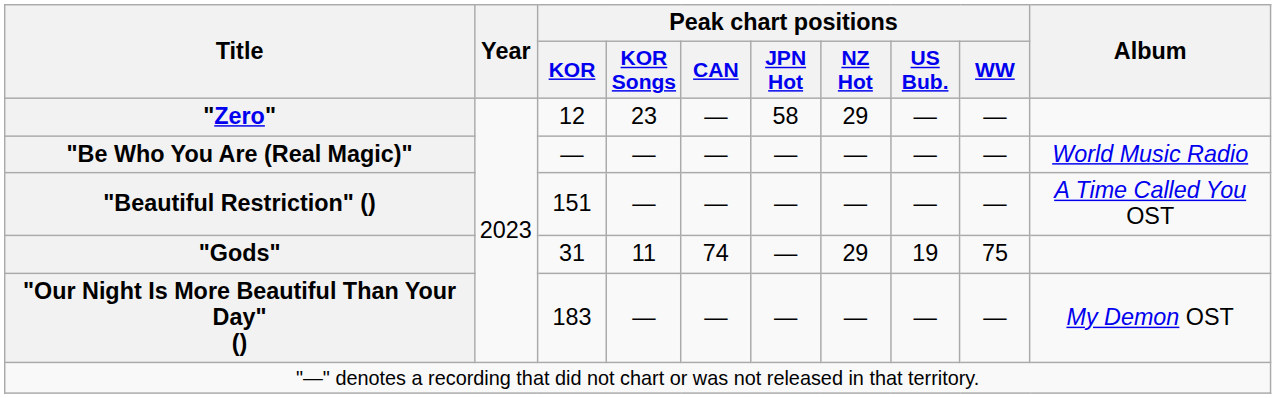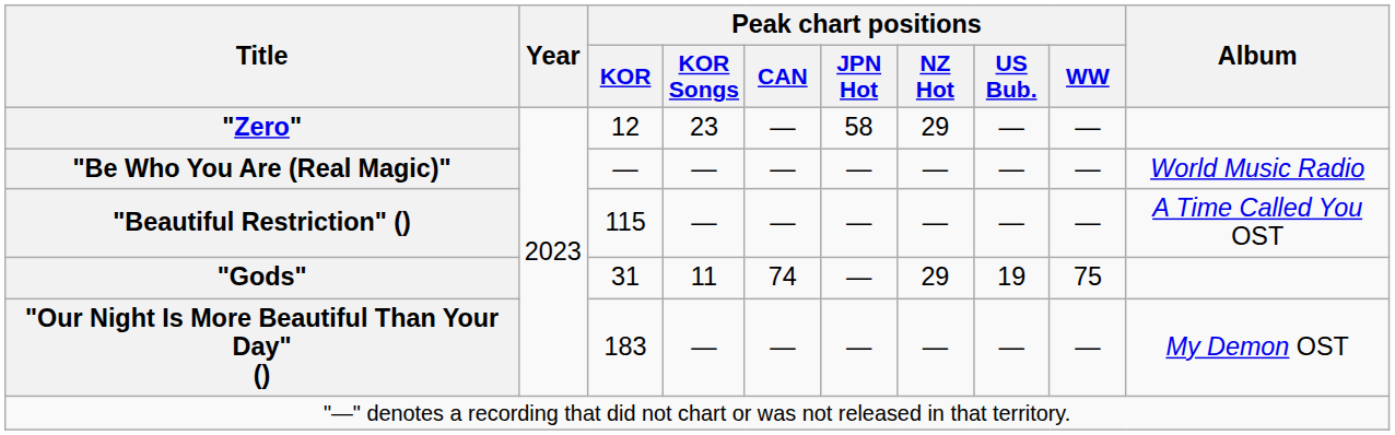"Beautiful Restriction" () | Peak chart positions / KOR: 151 -> 115
